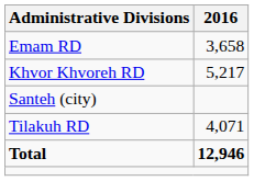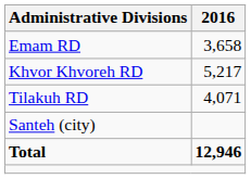rows swapped: Tilakuh RD <-> Santeh (city)
